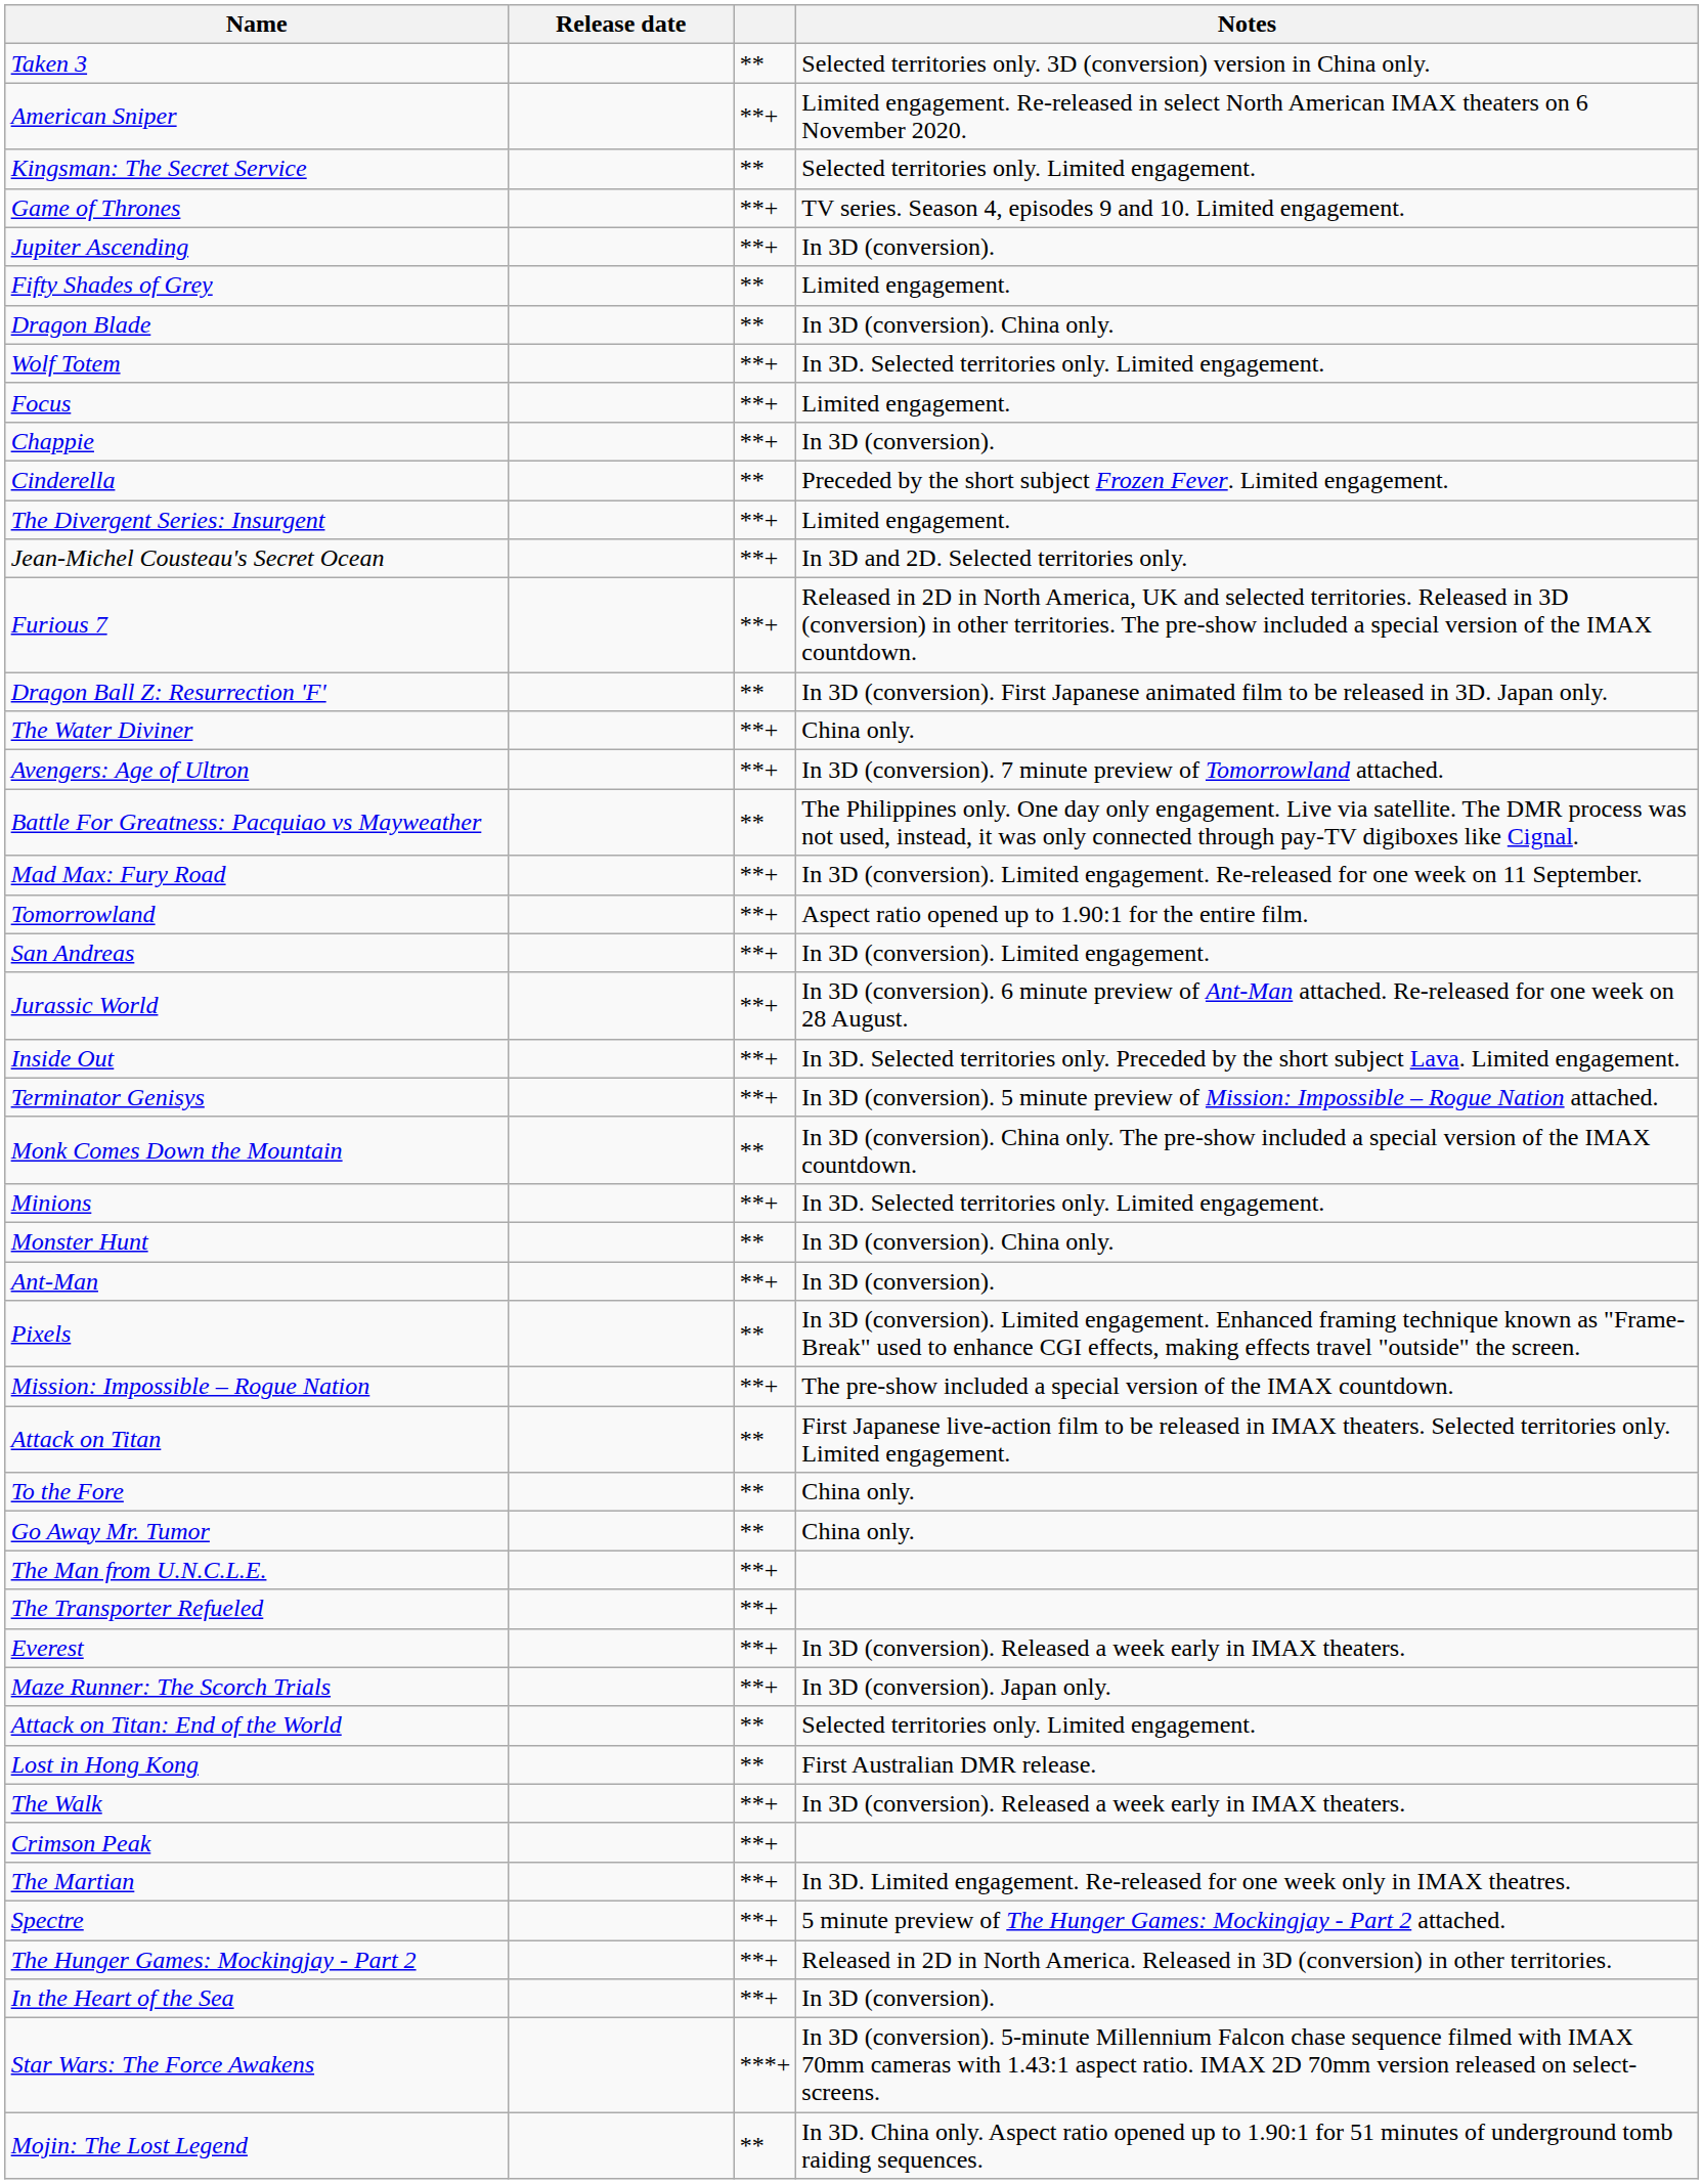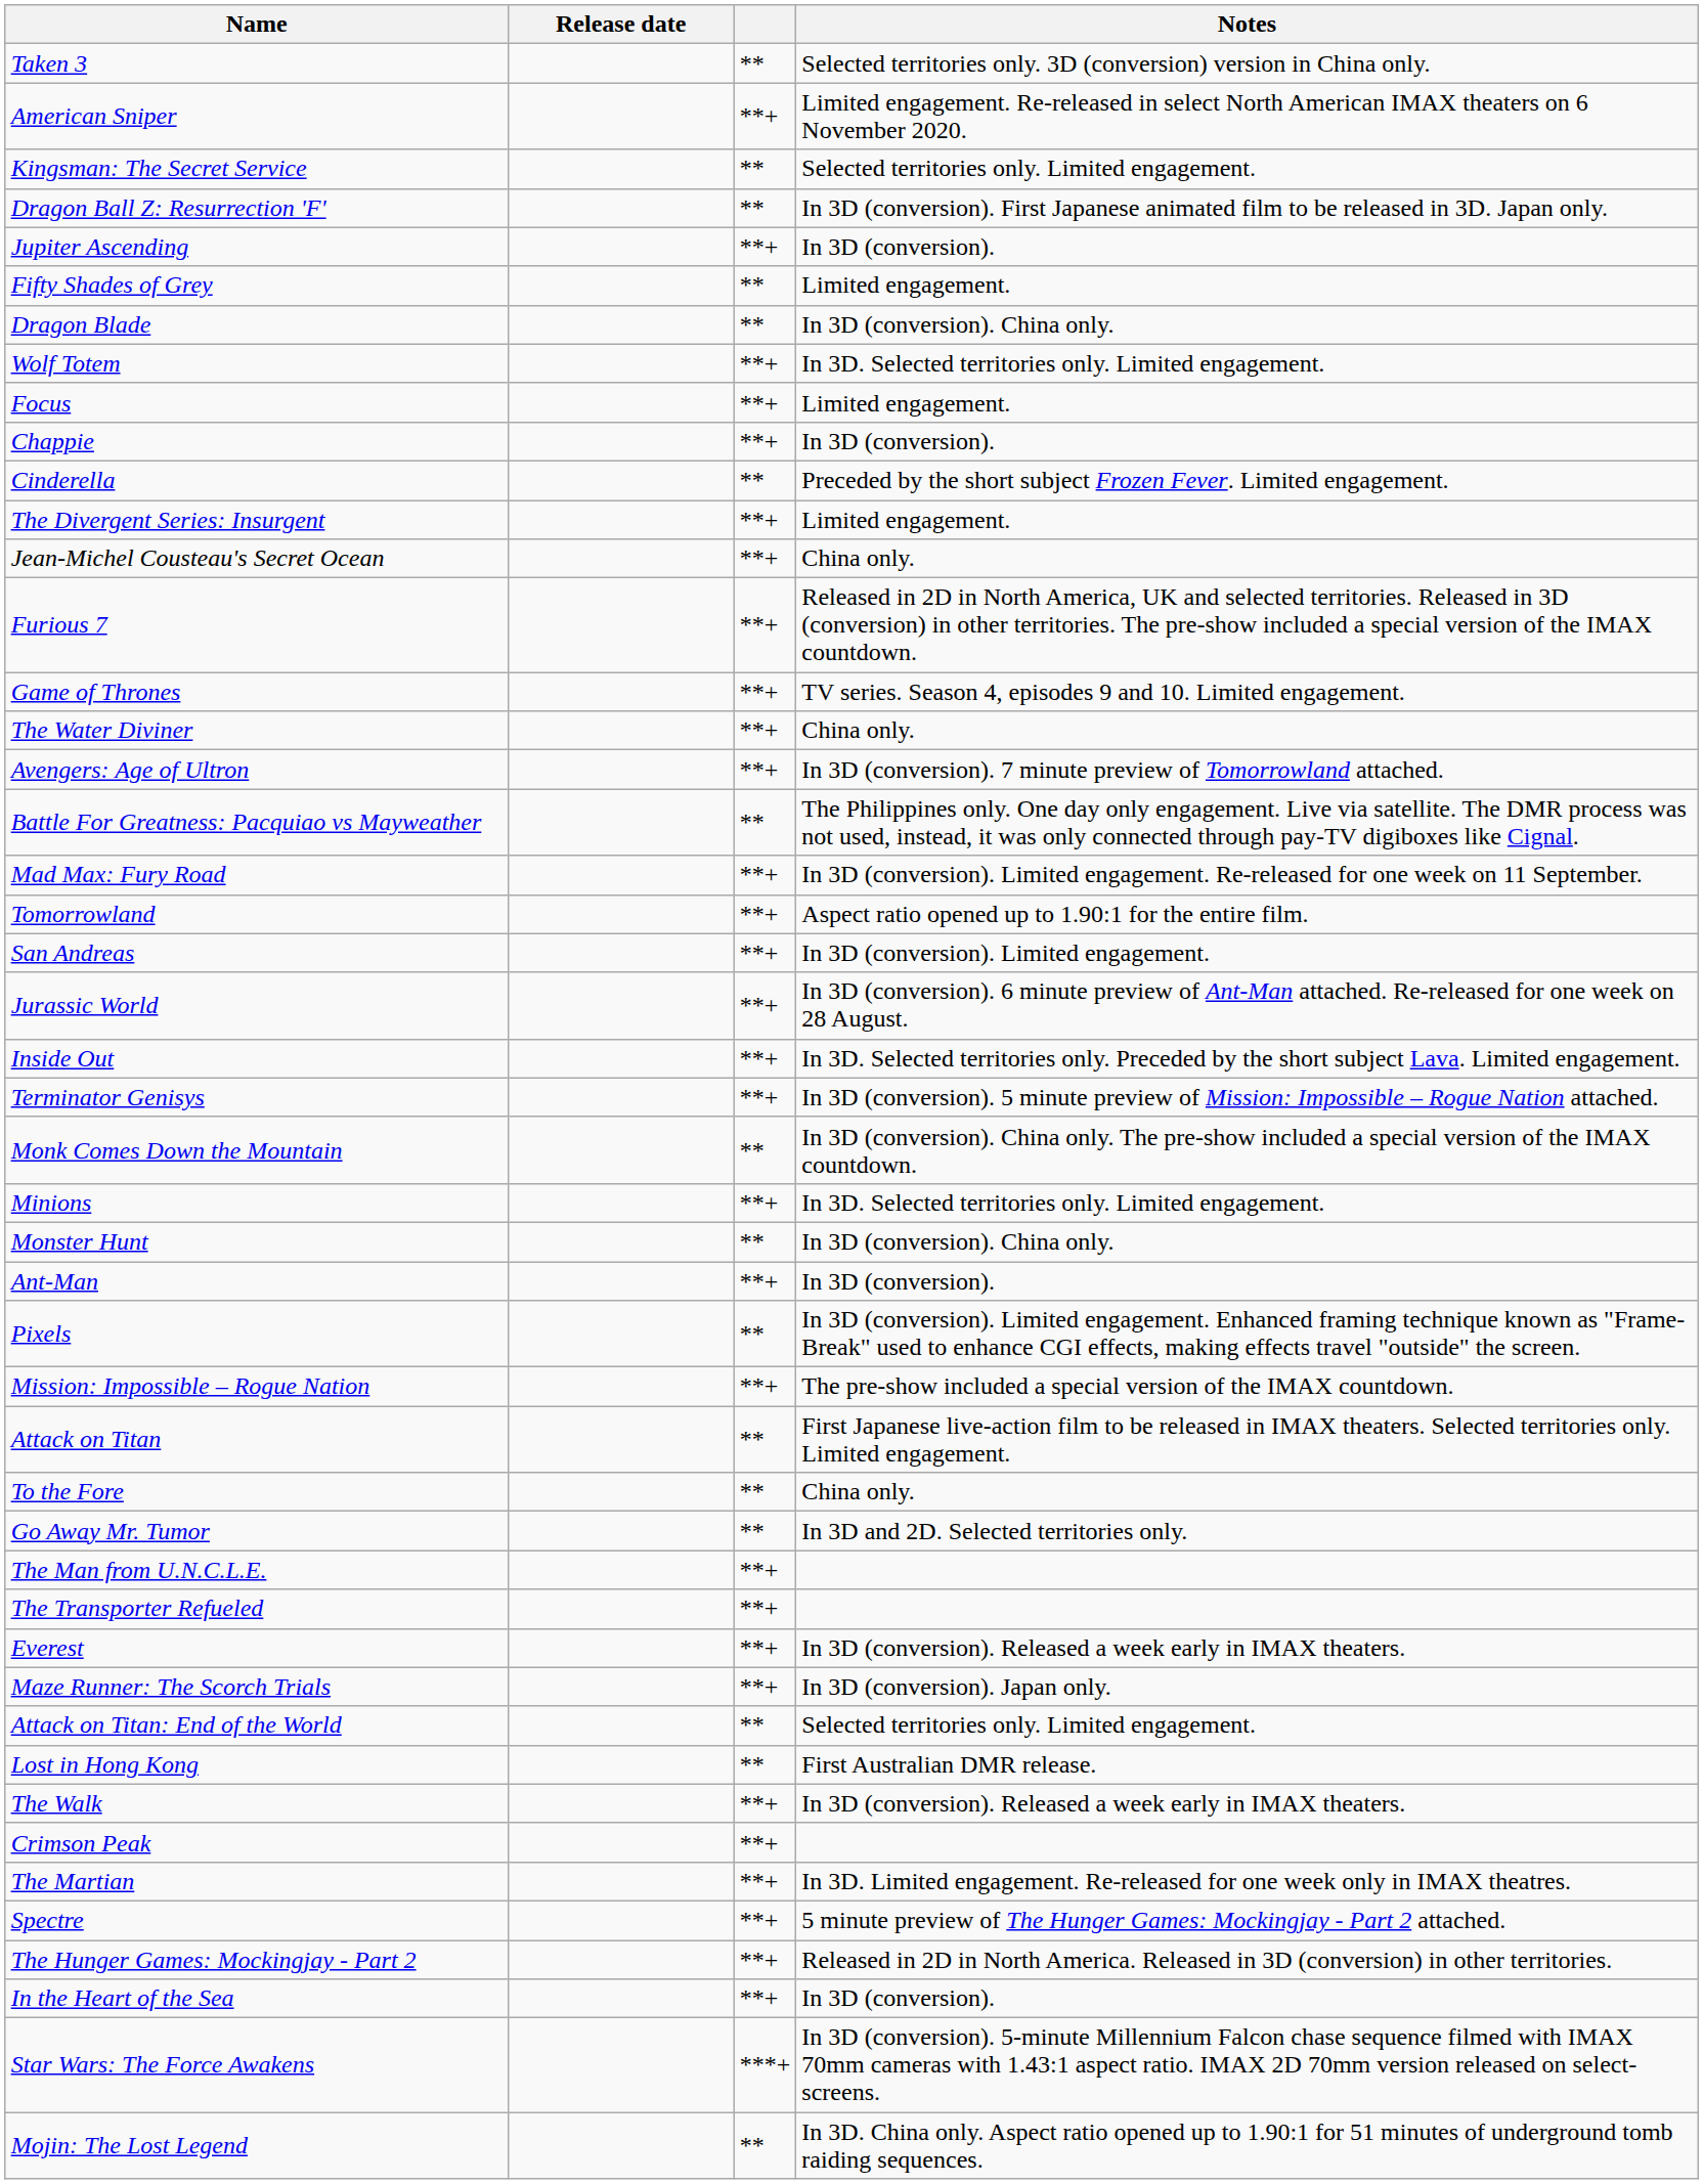rows swapped: Game of Thrones <-> Dragon Ball Z: Resurrection 'F'
Jean-Michel Cousteau's Secret Ocean | Notes: In 3D and 2D. Selected territories only. -> China only.
Go Away Mr. Tumor | Notes: China only. -> In 3D and 2D. Selected territories only.
